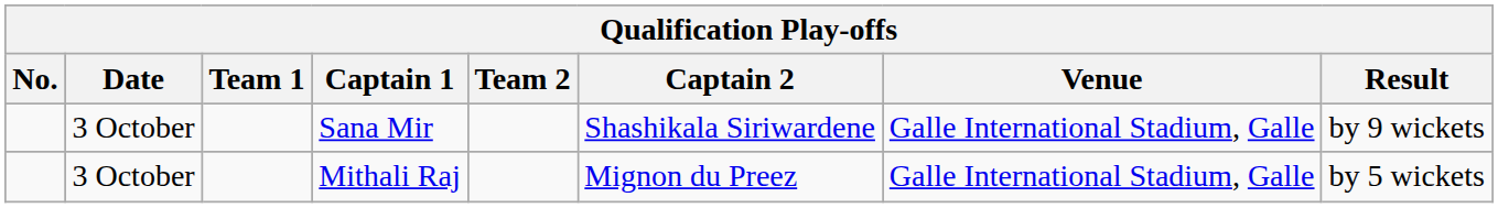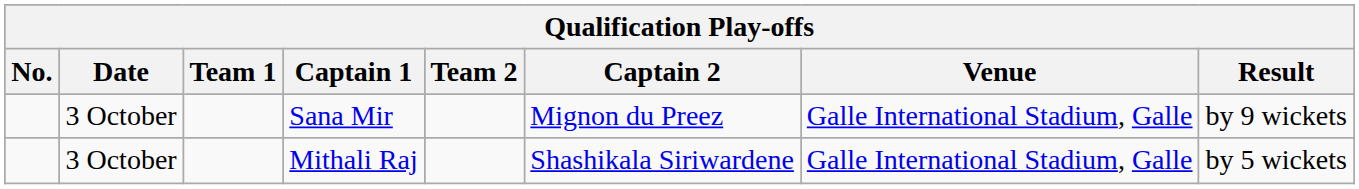Sana Mir | Captain 2: Shashikala Siriwardene -> Mignon du Preez
Mithali Raj | Captain 2: Mignon du Preez -> Shashikala Siriwardene
